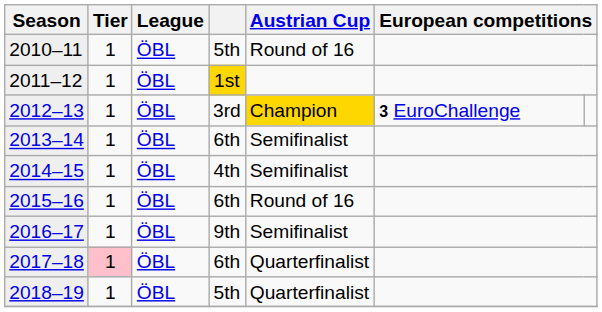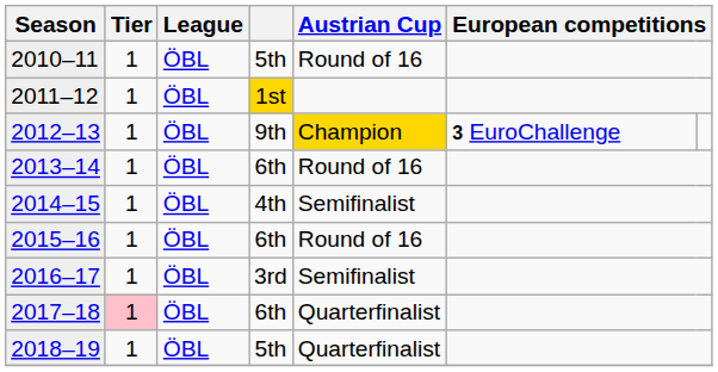2012–13 | column 4: 3rd -> 9th
2013–14 | Austrian Cup: Semifinalist -> Round of 16
2016–17 | column 4: 9th -> 3rd
